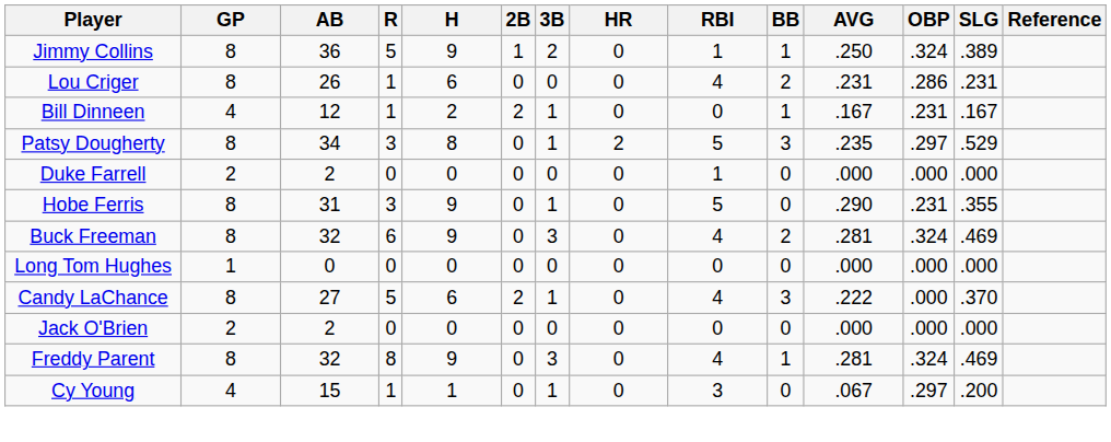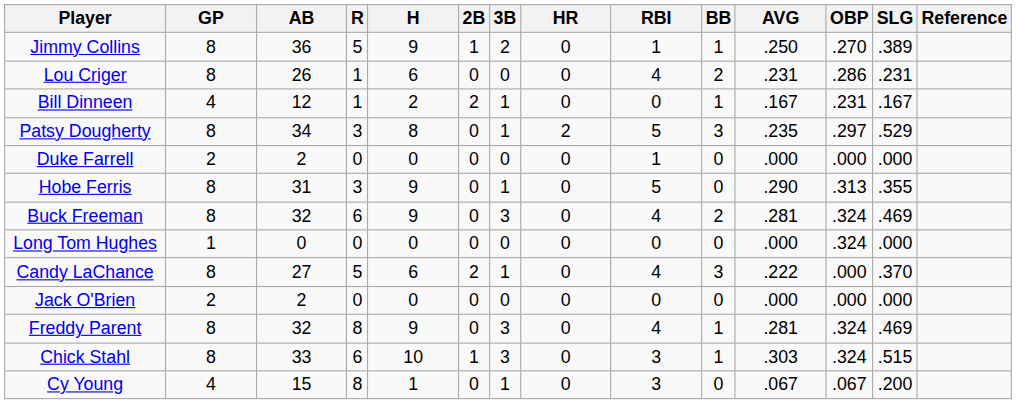Jimmy Collins | OBP: .324 -> .270
Hobe Ferris | OBP: .231 -> .313
Long Tom Hughes | OBP: .000 -> .324
+ row: Chick Stahl | 8 | 33 | 6 | 10 | 1 | 3 | 0 | 3 | 1 | .303 | .324 | .515
Cy Young | R: 1 -> 8
Cy Young | OBP: .297 -> .067
